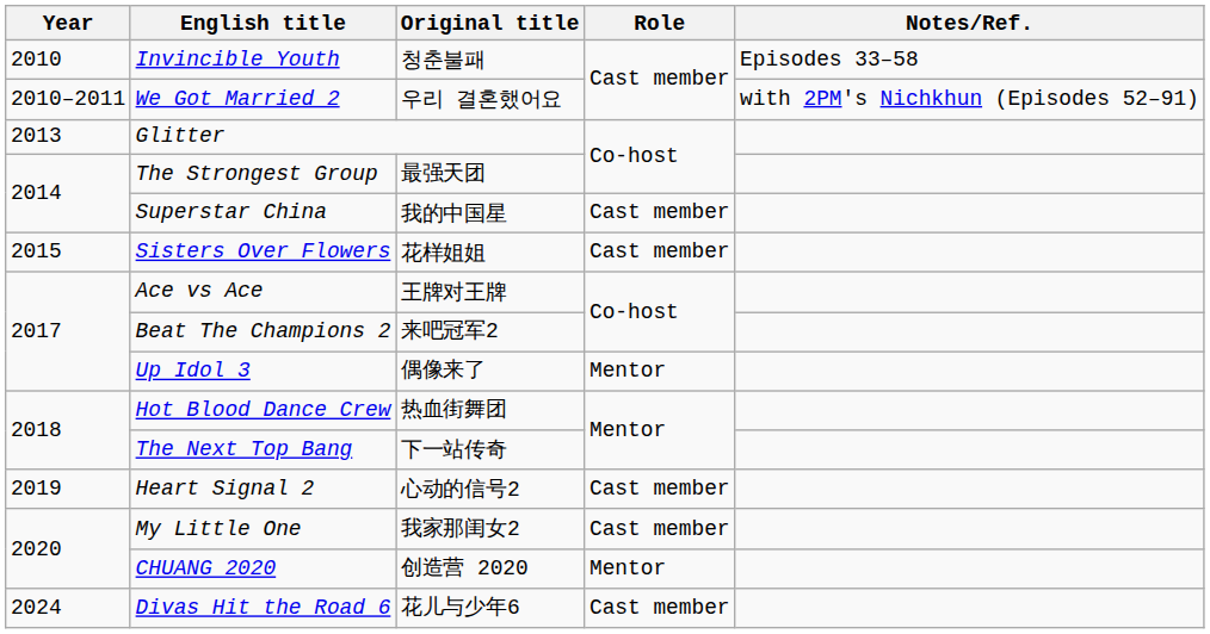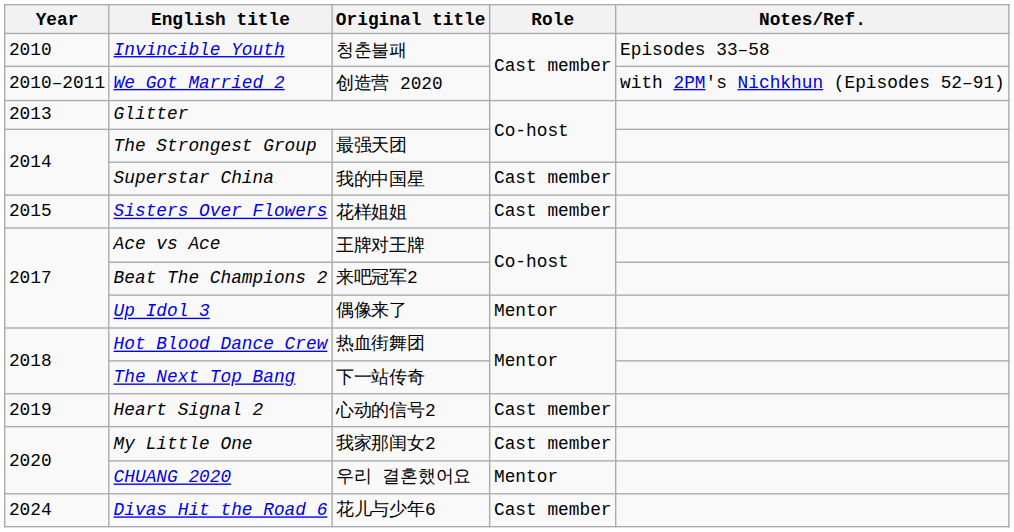We Got Married 2 | Original title: 우리 결혼했어요 -> 创造营 2020
CHUANG 2020 | Original title: 创造营 2020 -> 우리 결혼했어요
